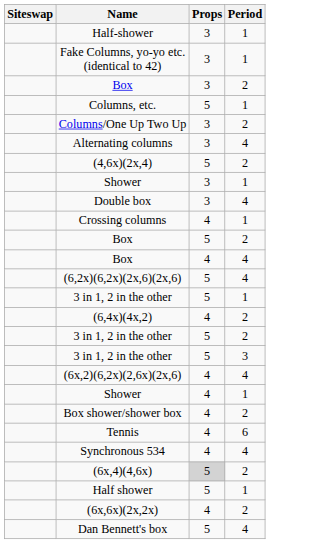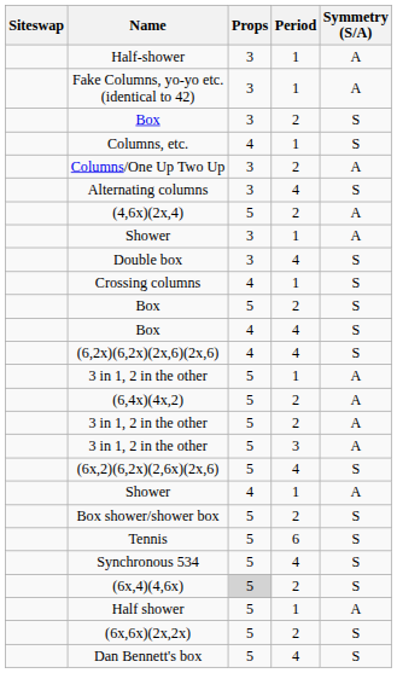+ column: Symmetry (S/A) | A | A | S | S | A | S | A | A | S | S | S | S | S | A | A | A | A | S | A | S | S | S | S | A | S | S
Columns, etc. | Props: 5 -> 4
(6,2x)(6,2x)(2x,6)(2x,6) | Props: 5 -> 4
(6,4x)(4x,2) | Props: 4 -> 5
(6x,2)(6,2x)(2,6x)(2x,6) | Props: 4 -> 5
Box shower/shower box | Props: 4 -> 5
Tennis | Props: 4 -> 5
Synchronous 534 | Props: 4 -> 5
(6x,6x)(2x,2x) | Props: 4 -> 5
